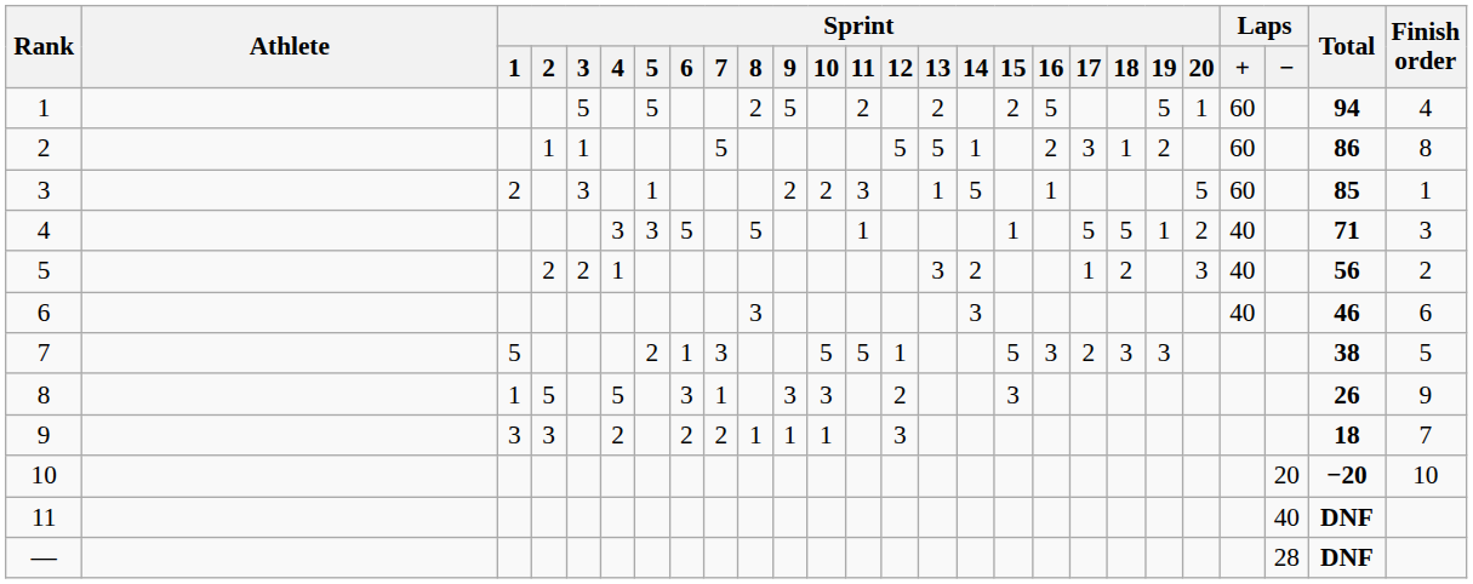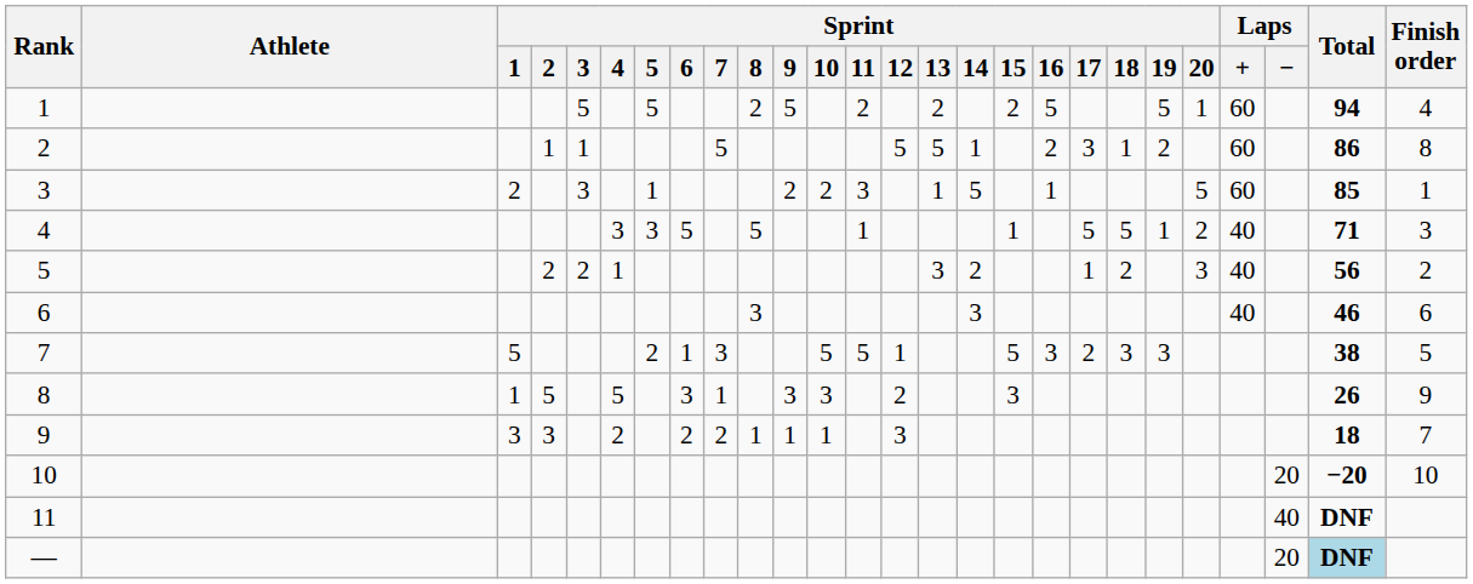— | Laps / −: 28 -> 20
— | Total: no background -> lightblue background
